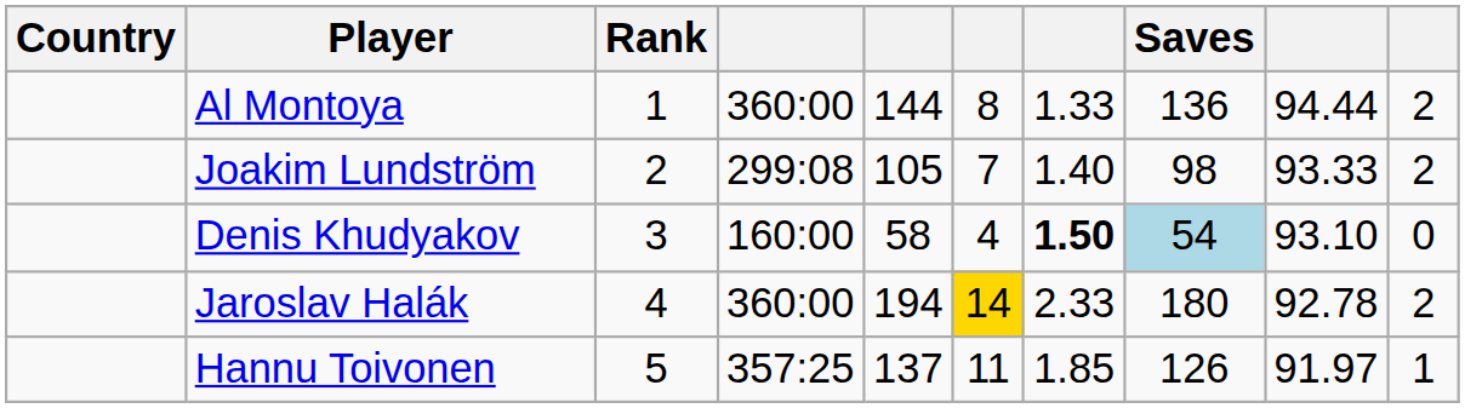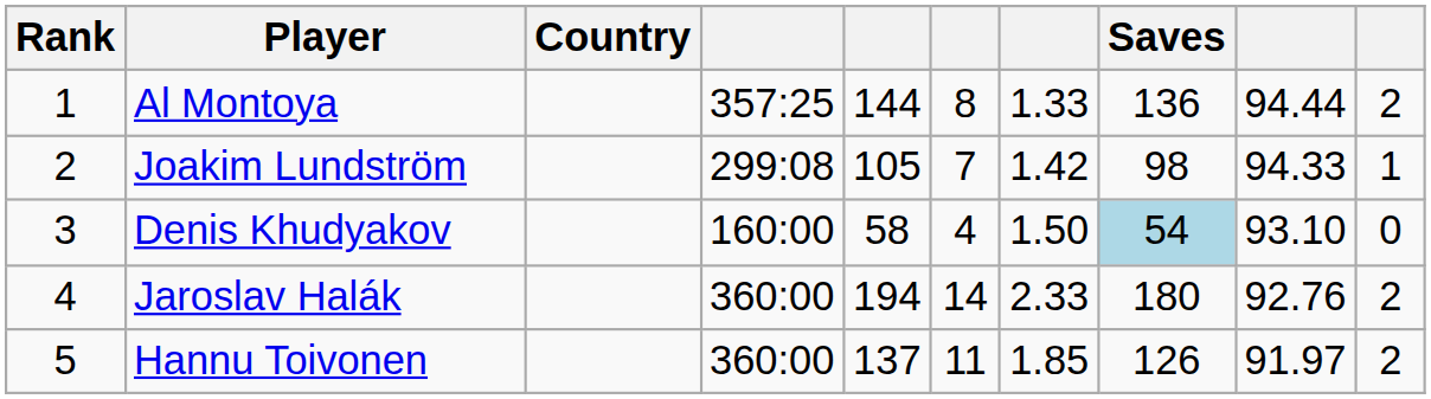columns swapped: Rank <-> Country
Al Montoya | column 4: 360:00 -> 357:25
Joakim Lundström | column 7: 1.40 -> 1.42
Joakim Lundström | column 9: 93.33 -> 94.33
Joakim Lundström | column 10: 2 -> 1
Denis Khudyakov | column 7: bold -> normal
Jaroslav Halák | column 6: gold background -> no background
Jaroslav Halák | column 9: 92.78 -> 92.76
Hannu Toivonen | column 4: 357:25 -> 360:00
Hannu Toivonen | column 10: 1 -> 2
